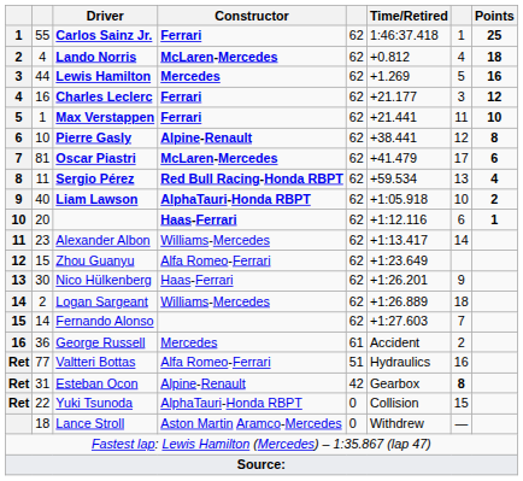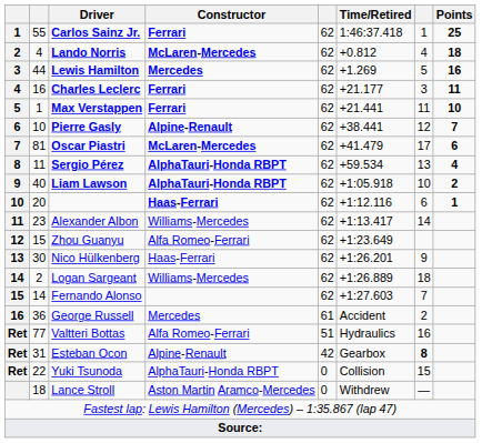Charles Leclerc | Points: 12 -> 11
Pierre Gasly | Points: 8 -> 7
Sergio Pérez | Constructor: Red Bull Racing-Honda RBPT -> AlphaTauri-Honda RBPT
